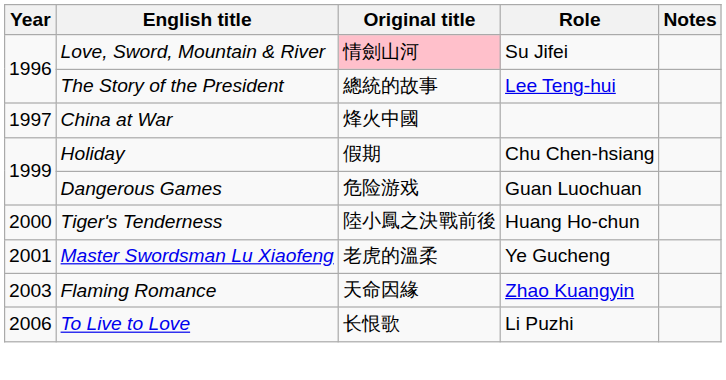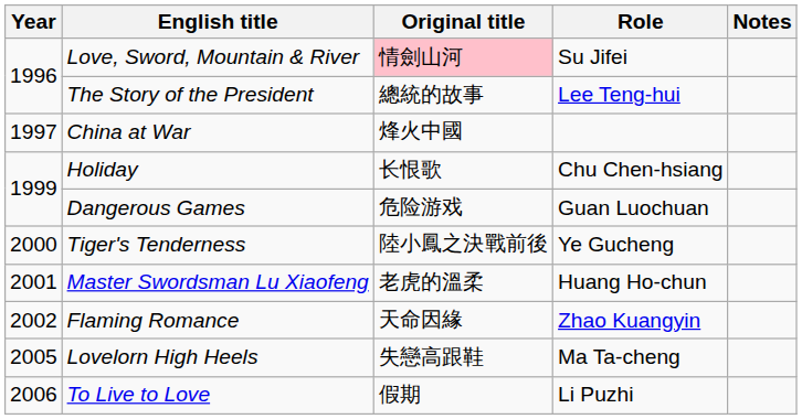Holiday | Original title: 假期 -> 长恨歌
Tiger's Tenderness | Role: Huang Ho-chun -> Ye Gucheng
Master Swordsman Lu Xiaofeng | Role: Ye Gucheng -> Huang Ho-chun
Flaming Romance | Year: 2003 -> 2002
+ row: 2005 | Lovelorn High Heels | 失戀高跟鞋 | Ma Ta-cheng
To Live to Love | Original title: 长恨歌 -> 假期
